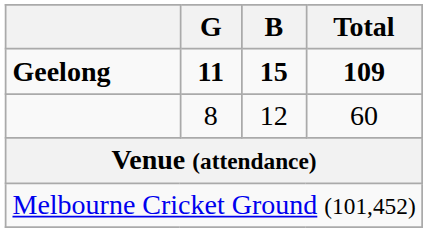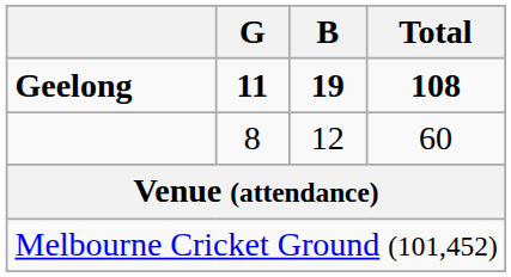Geelong | B: 15 -> 19
Geelong | Total: 109 -> 108
